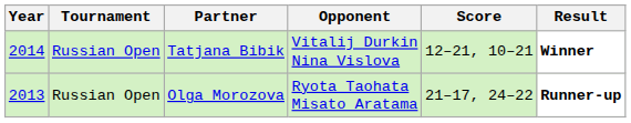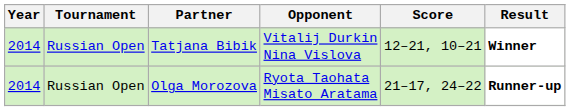Olga Morozova | Year: 2013 -> 2014
